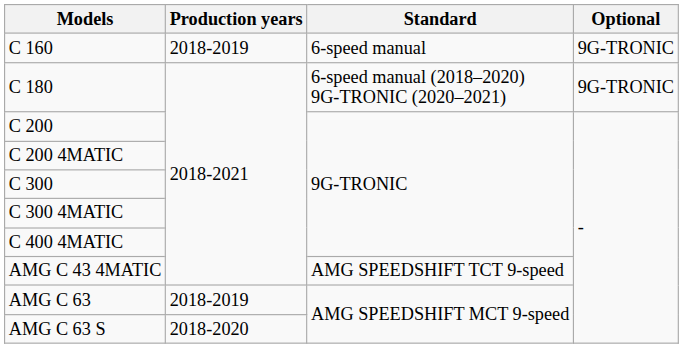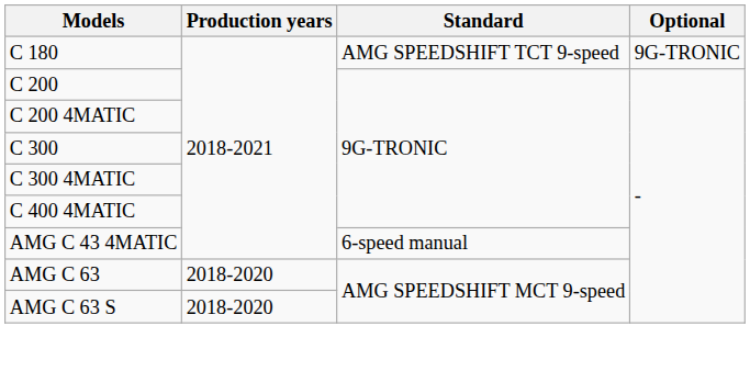- row: C 160 | 2018-2019 | 6-speed manual | 9G-TRONIC
C 180 | Standard: 6-speed manual (2018–2020) 9G-TRONIC (2020–2021) -> AMG SPEEDSHIFT TCT 9-speed
AMG C 43 4MATIC | Standard: AMG SPEEDSHIFT TCT 9-speed -> 6-speed manual
AMG C 63 | Production years: 2018-2019 -> 2018-2020
